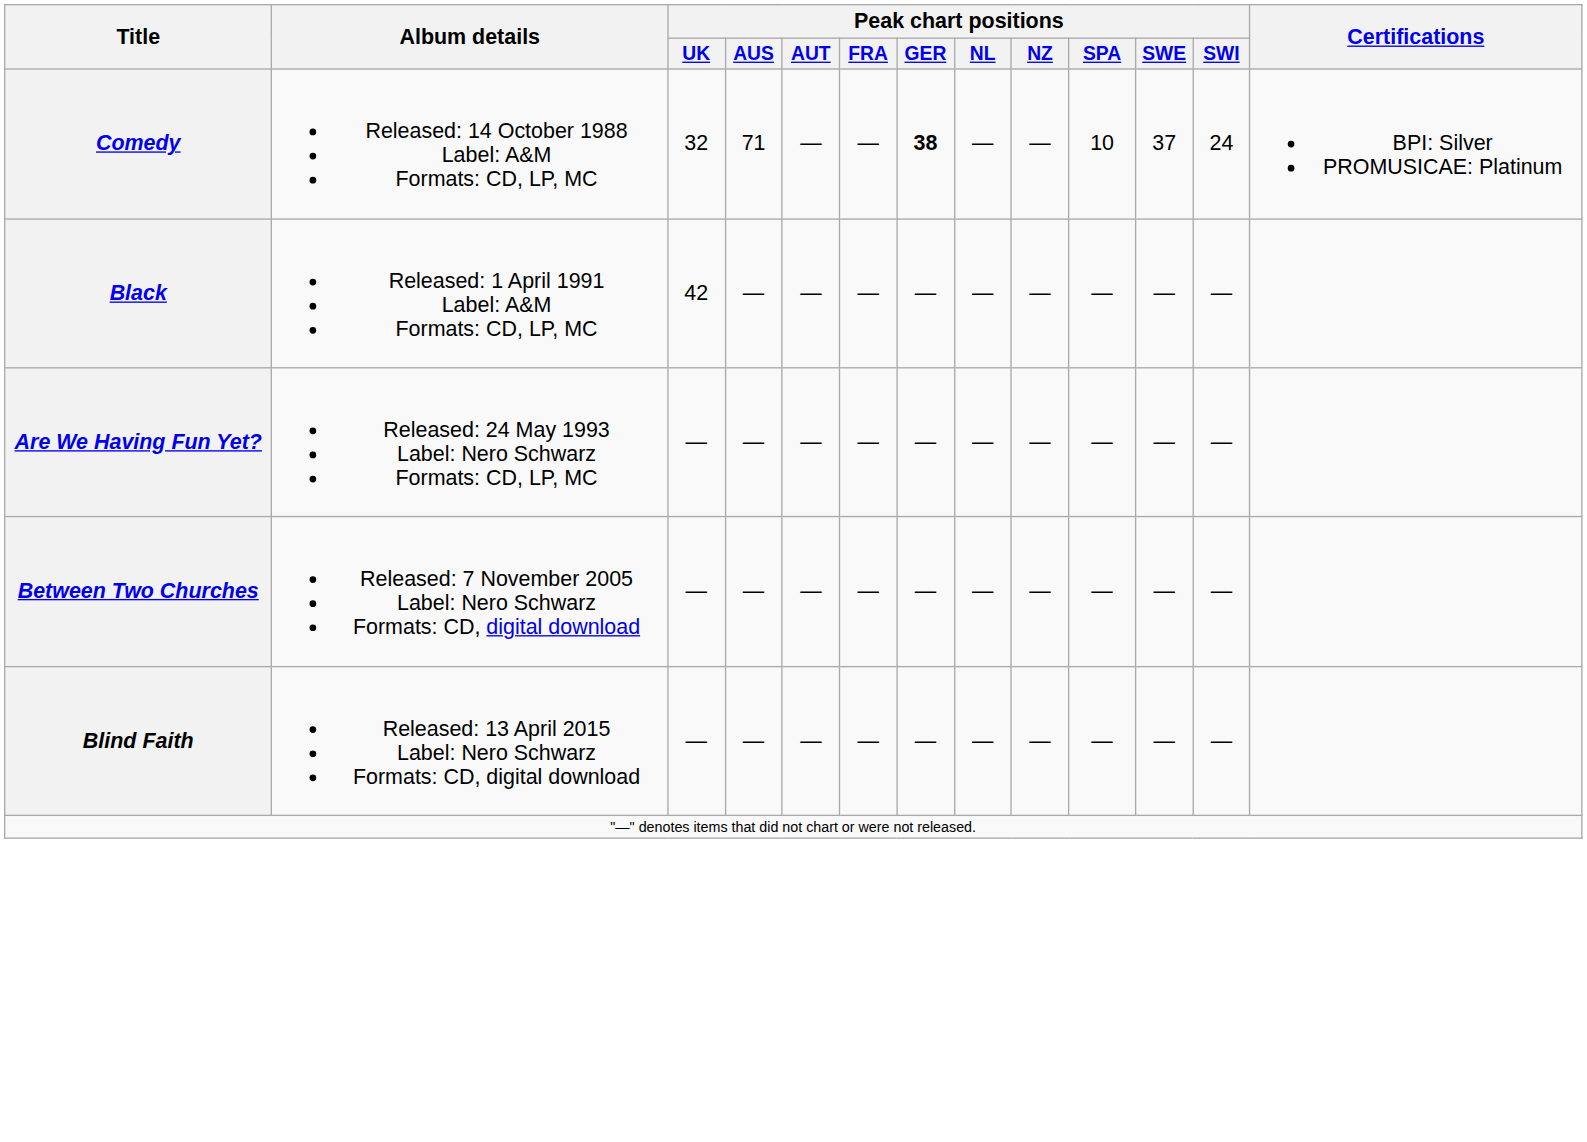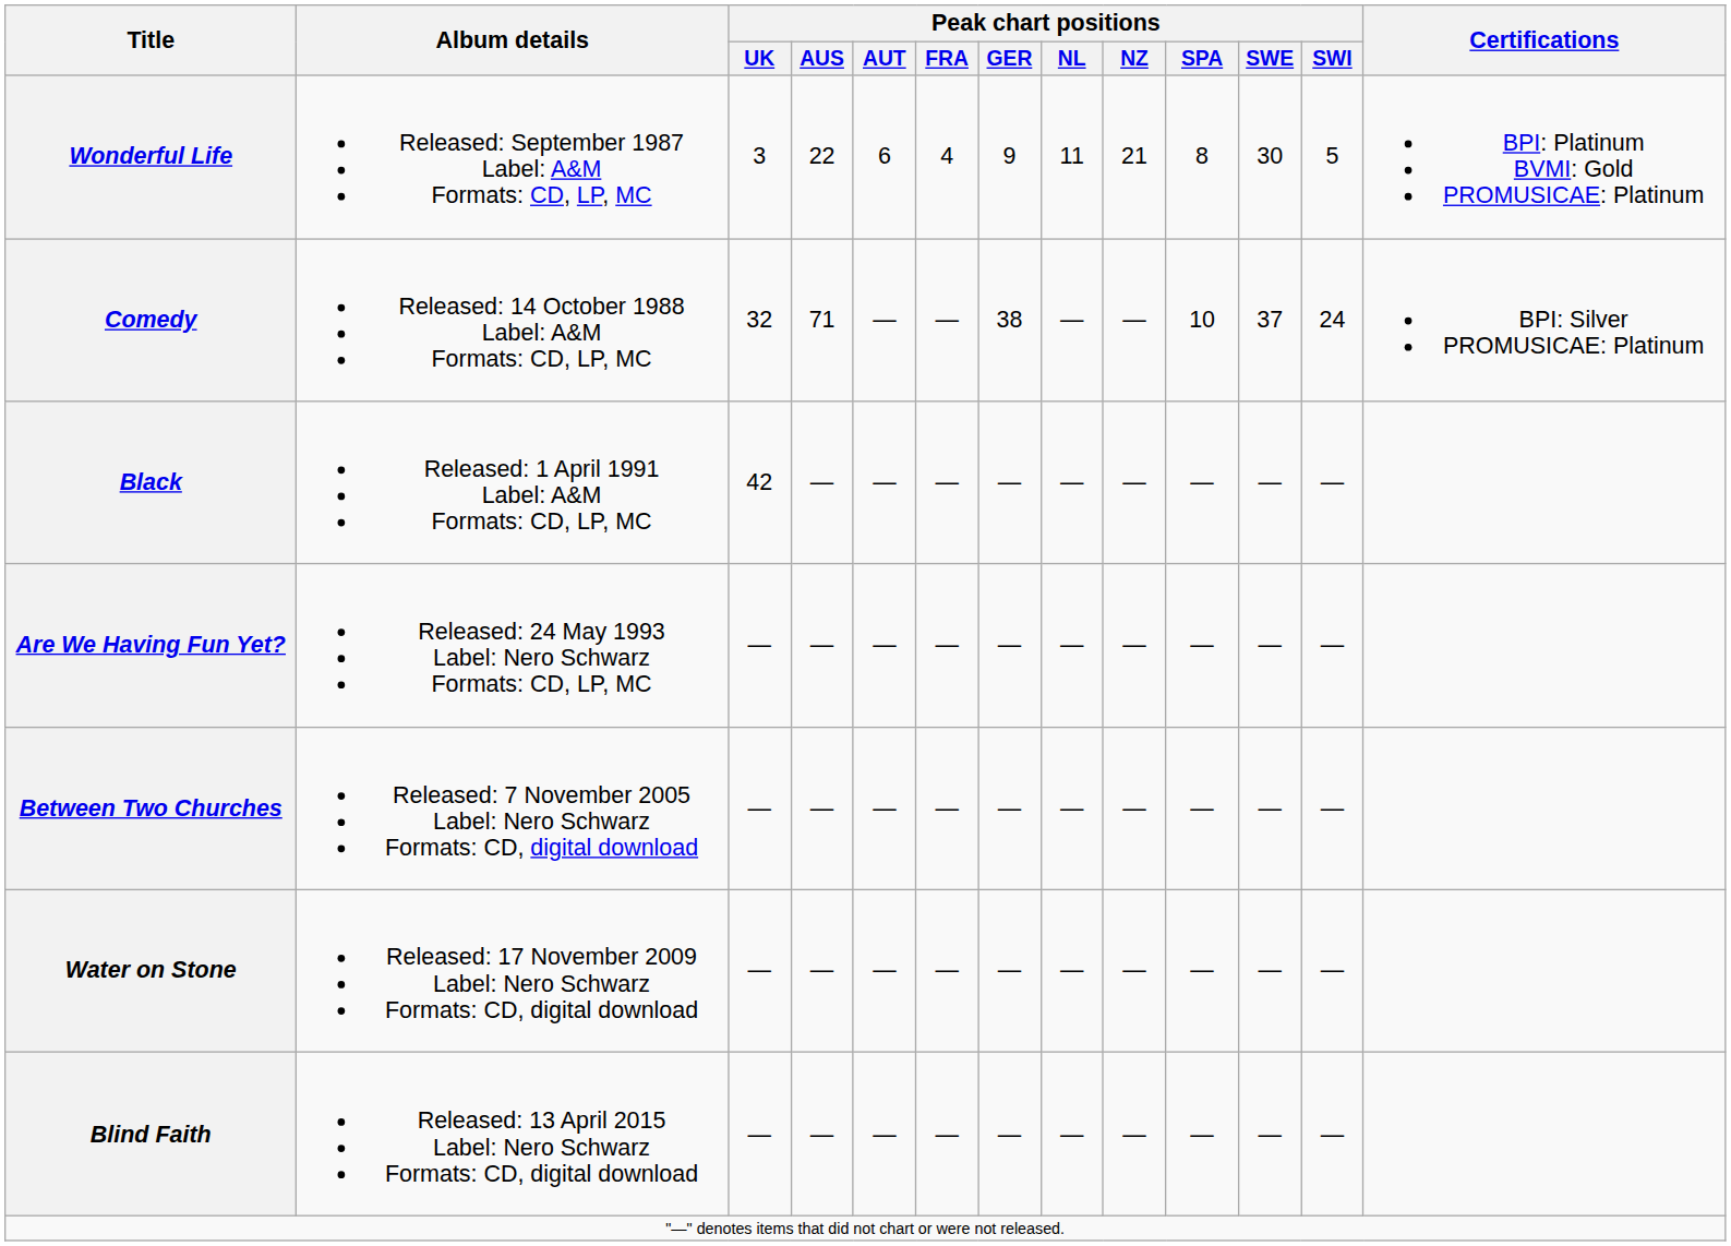+ row: Wonderful Life | Released: September 1987 Label: A&M Formats: CD, LP, MC | 3 | 22 | 6 | 4 | 9 | 11 | 21 | 8 | 30 | 5 | BPI: Platinum BVMI: Gold PROMUSICAE: Platinum
Comedy | Peak chart positions / GER: bold -> normal
+ row: Water on Stone | Released: 17 November 2009 Label: Nero Schwarz Formats: CD, digital download | — | — | — | — | — | — | — | — | — | —
